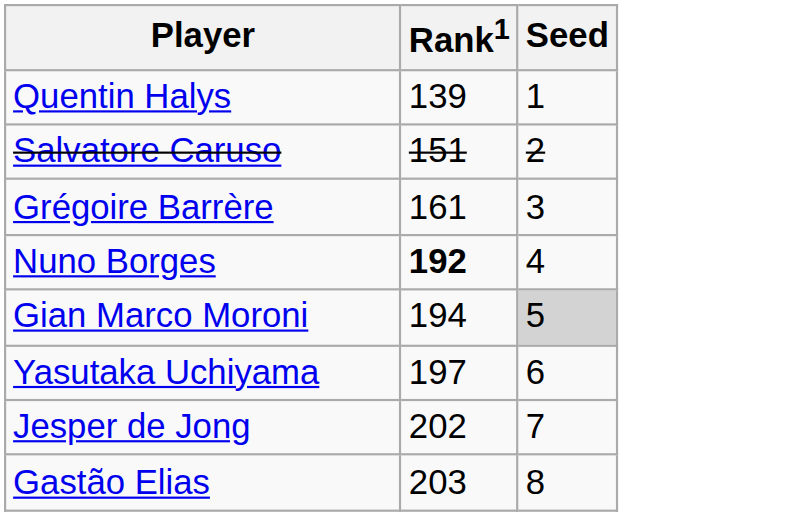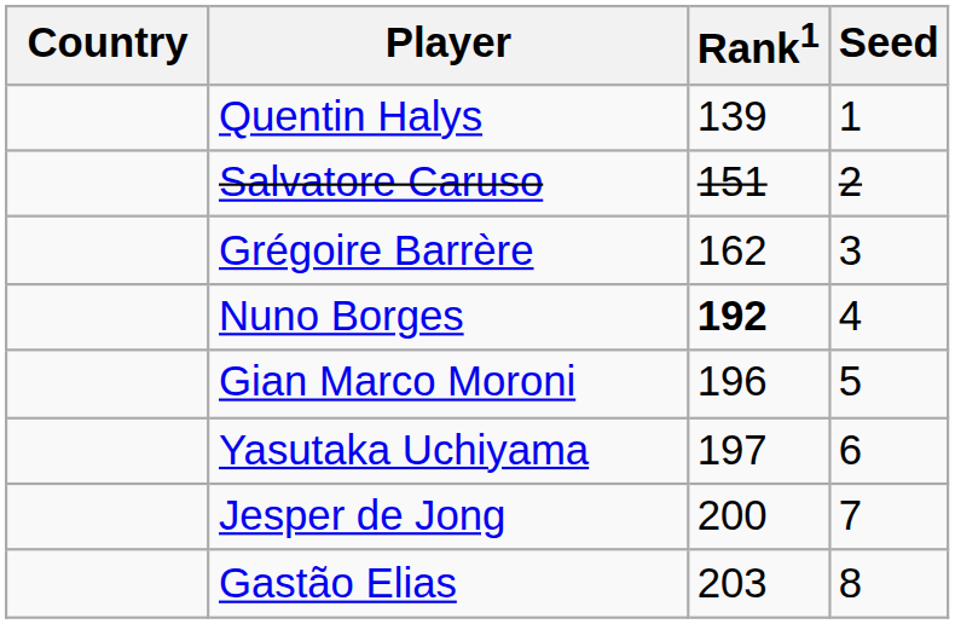+ column: Country
Grégoire Barrère | Rank1: 161 -> 162
Gian Marco Moroni | Rank1: 194 -> 196
Gian Marco Moroni | Seed: lightgrey background -> no background
Jesper de Jong | Rank1: 202 -> 200
